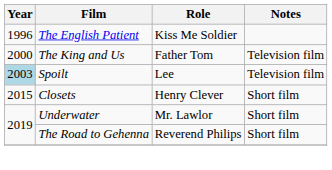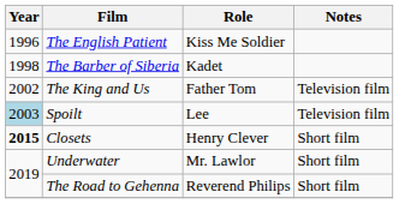+ row: 1998 | The Barber of Siberia | Kadet
The King and Us | Year: 2000 -> 2002
Closets | Year: normal -> bold
